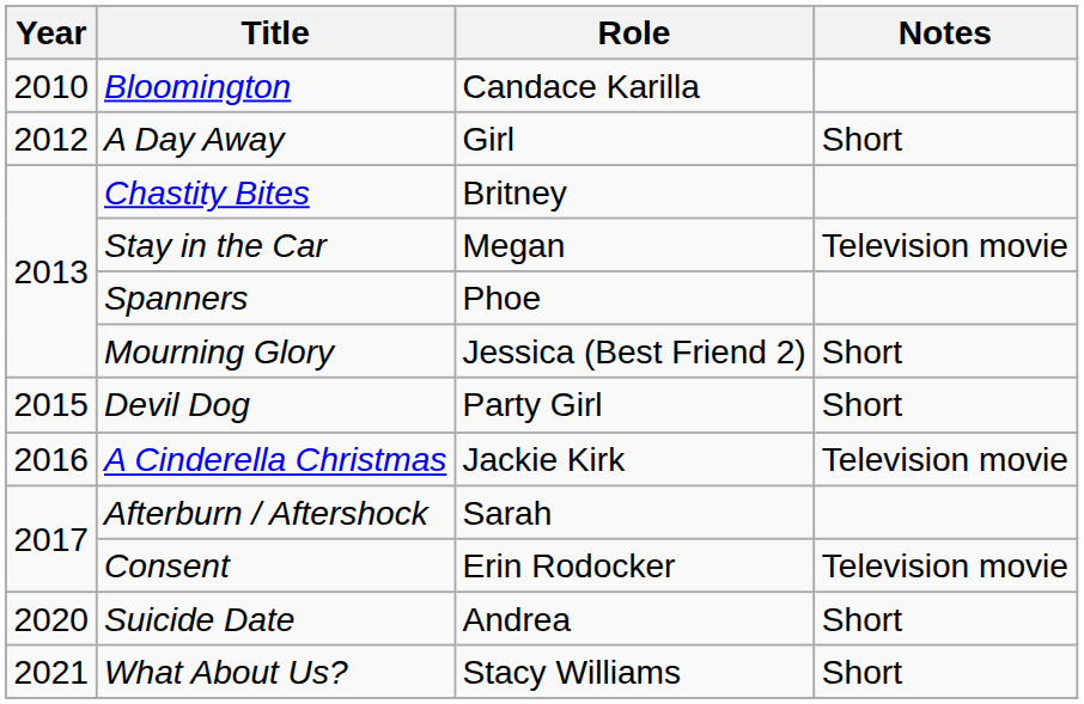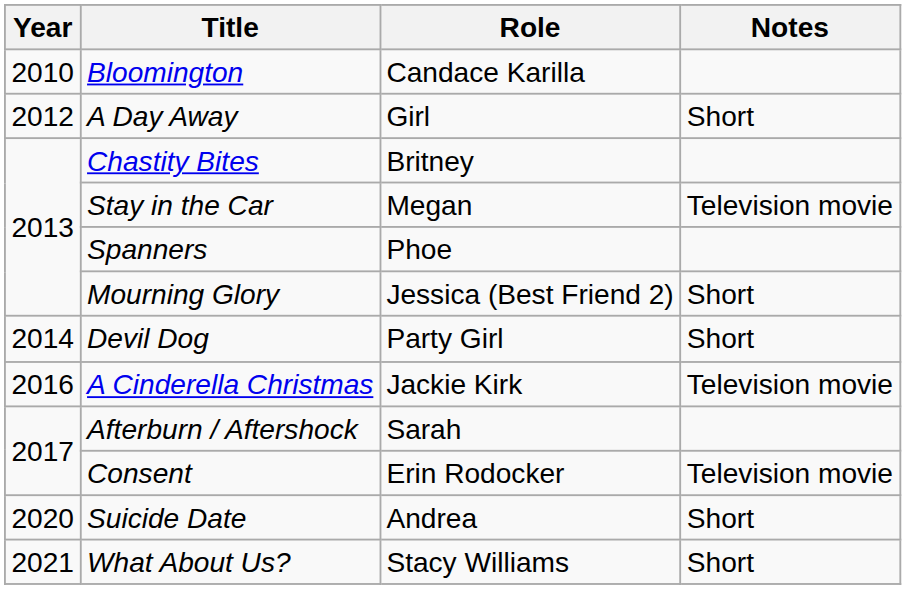Devil Dog | Year: 2015 -> 2014
